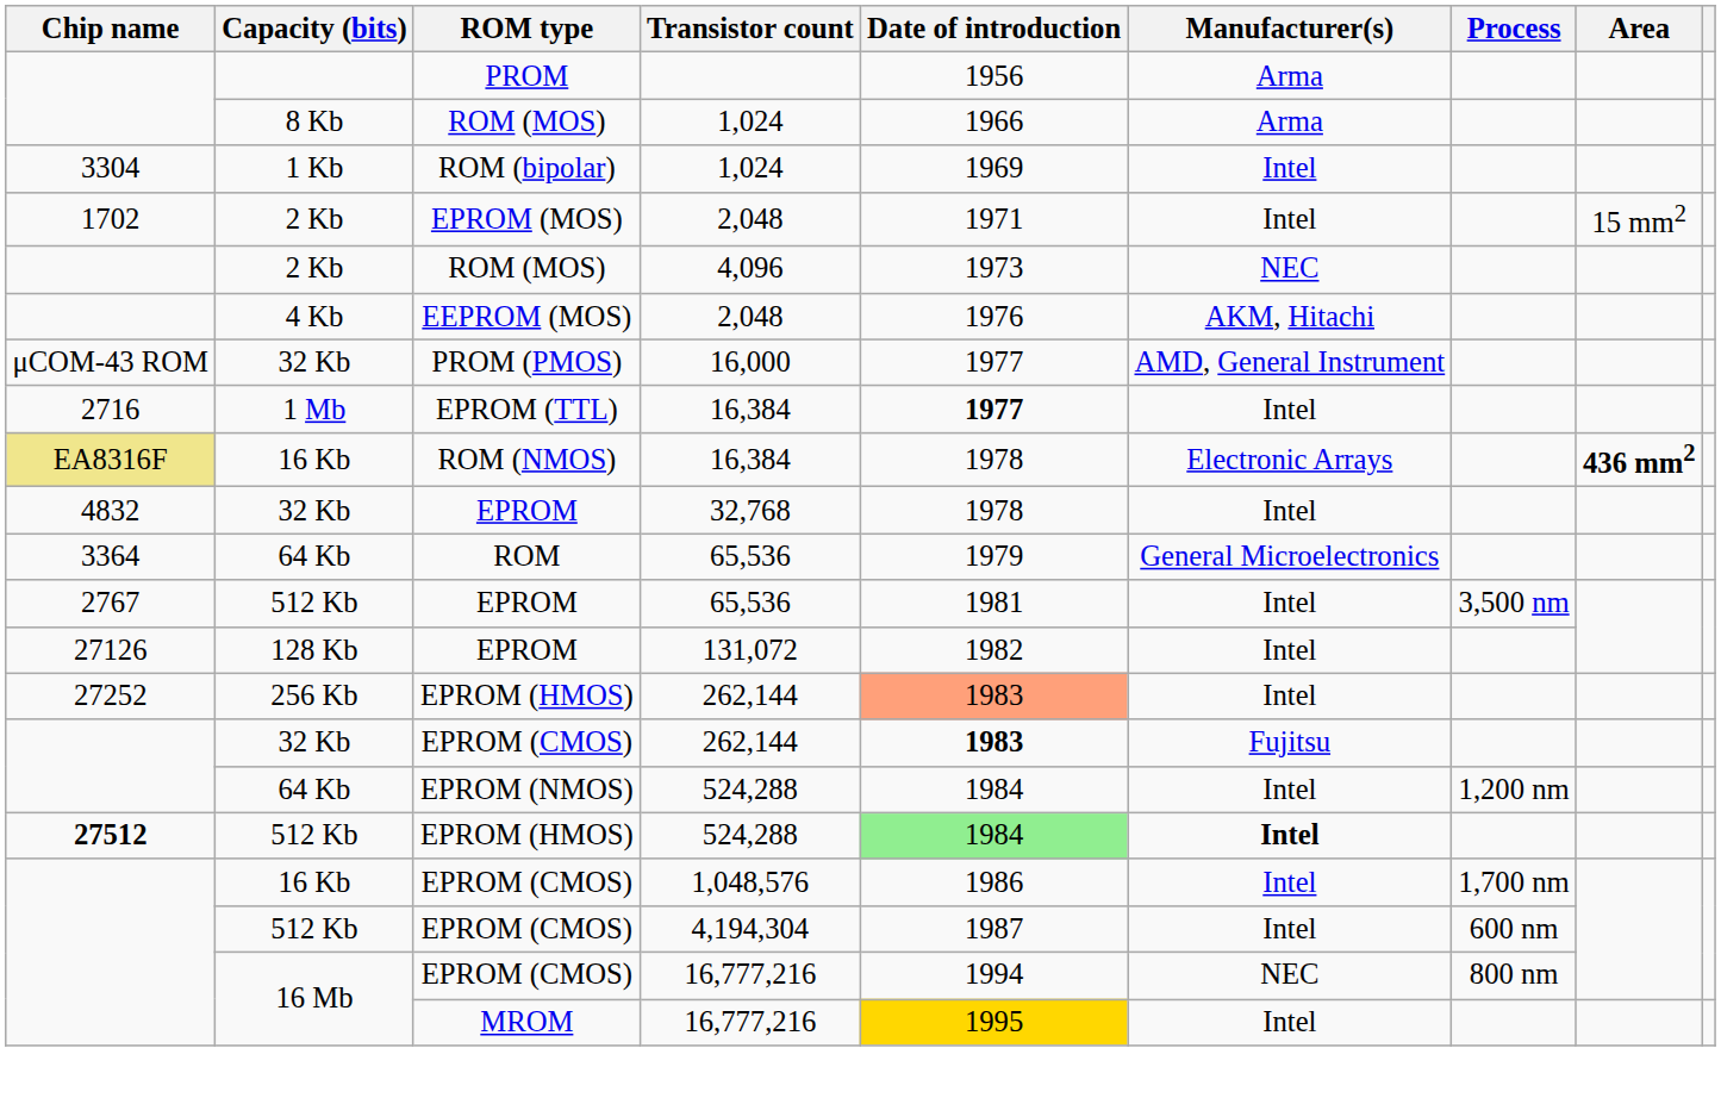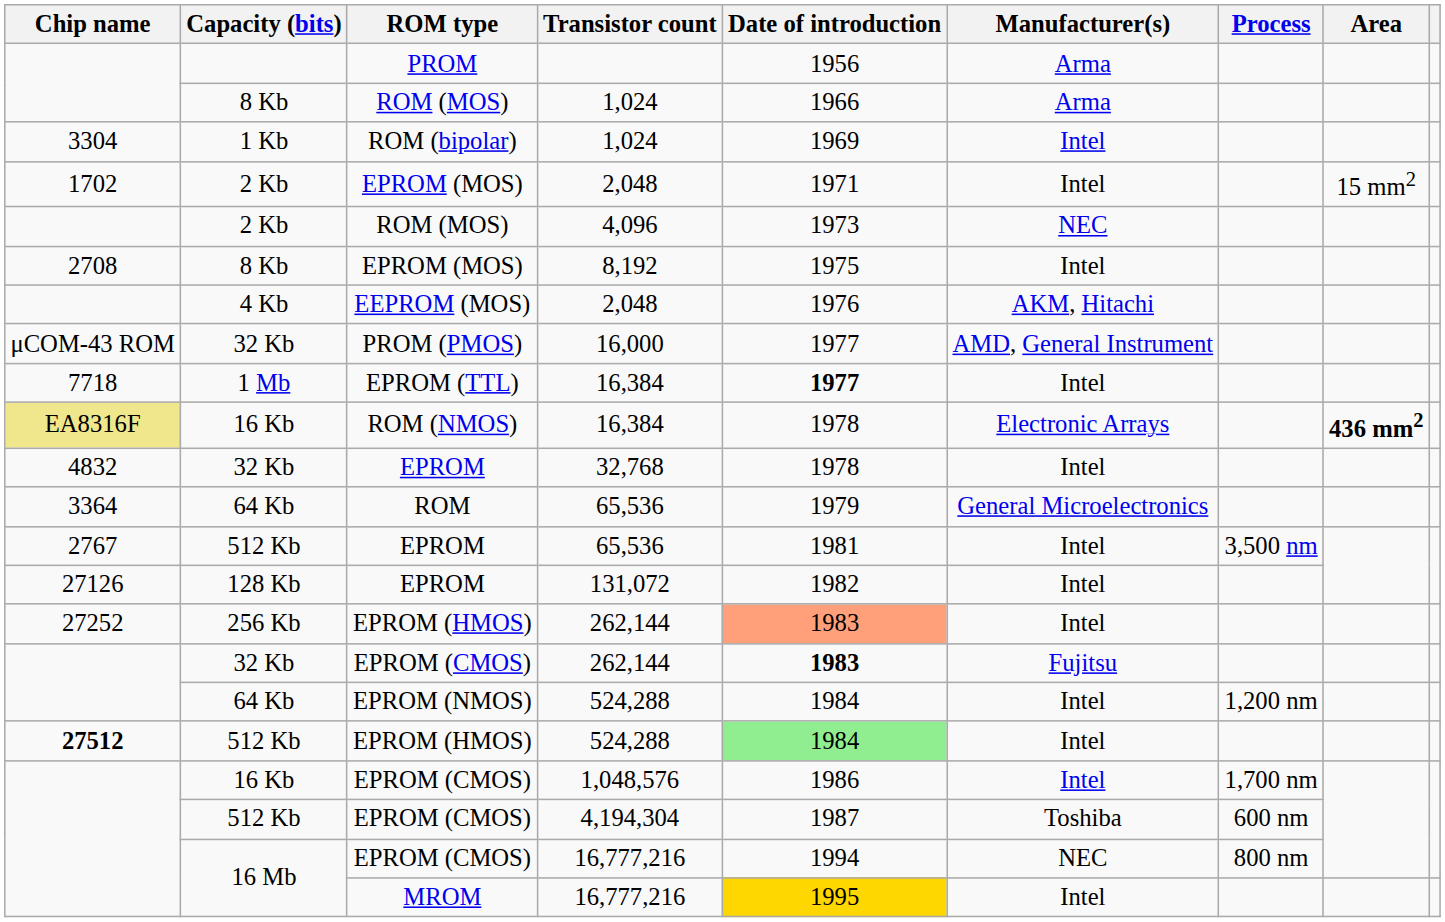+ row: 2708 | 8 Kb | EPROM (MOS) | 8,192 | 1975 | Intel
EPROM (TTL) / 16,384 | Chip name: 2716 -> 7718
EPROM (HMOS) / 524,288 | Manufacturer(s): bold -> normal
4,194,304 | Manufacturer(s): Intel -> Toshiba
